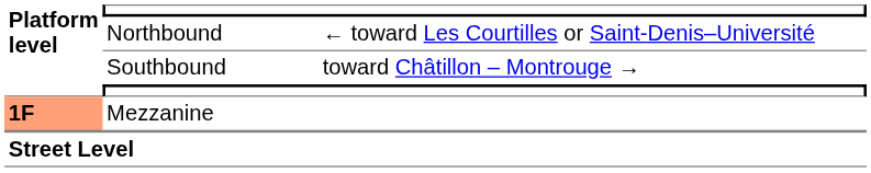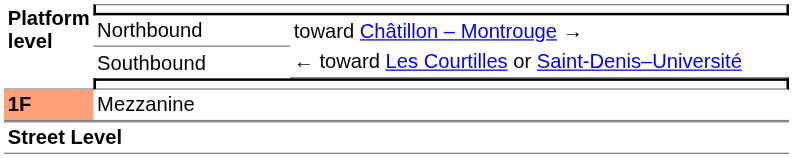Northbound | column 3: ← toward Les Courtilles or Saint-Denis–Université -> toward Châtillon – Montrouge →
Southbound | column 3: toward Châtillon – Montrouge → -> ← toward Les Courtilles or Saint-Denis–Université
